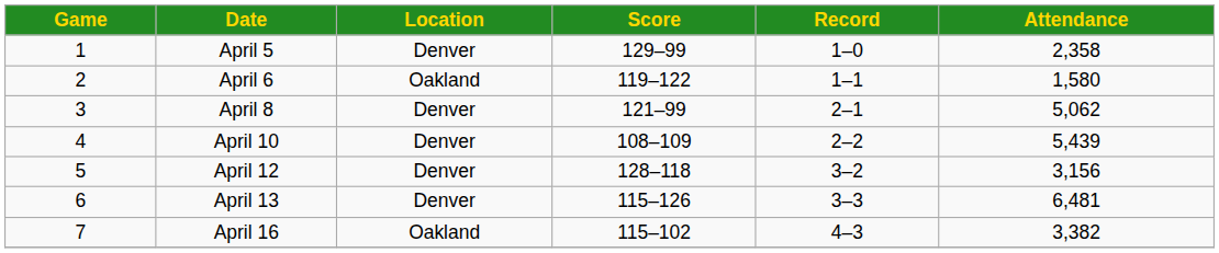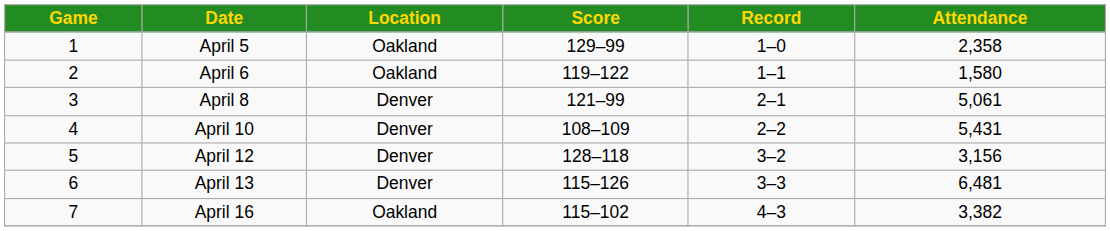April 5 | Location: Denver -> Oakland
April 8 | Attendance: 5,062 -> 5,061
April 10 | Attendance: 5,439 -> 5,431
